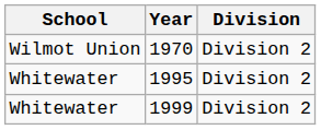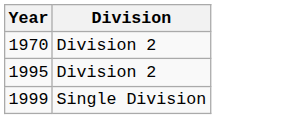- column: School | Wilmot Union | Whitewater | Whitewater
1999 | Division: Division 2 -> Single Division
